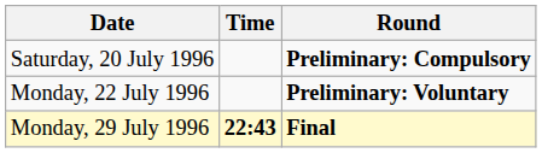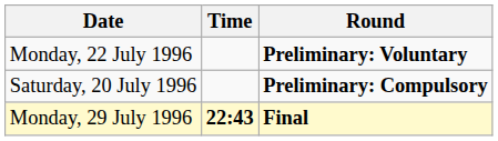rows swapped: Saturday, 20 July 1996 <-> Monday, 22 July 1996
